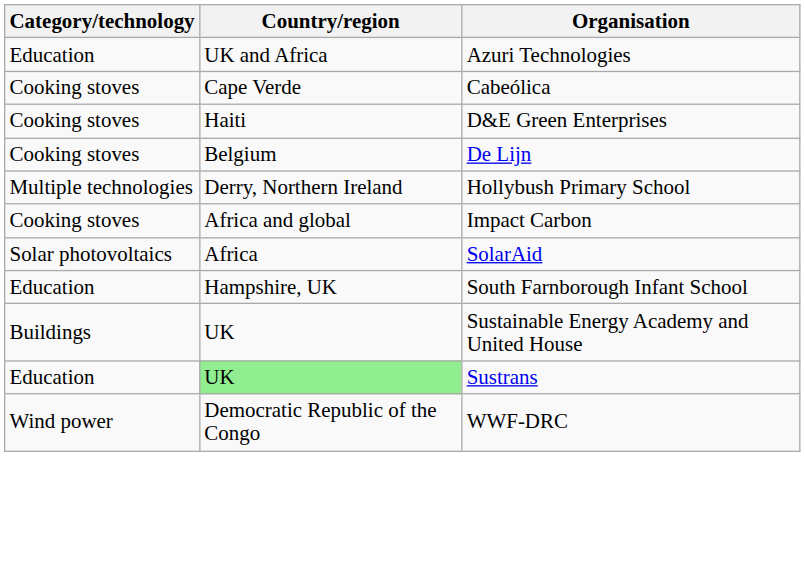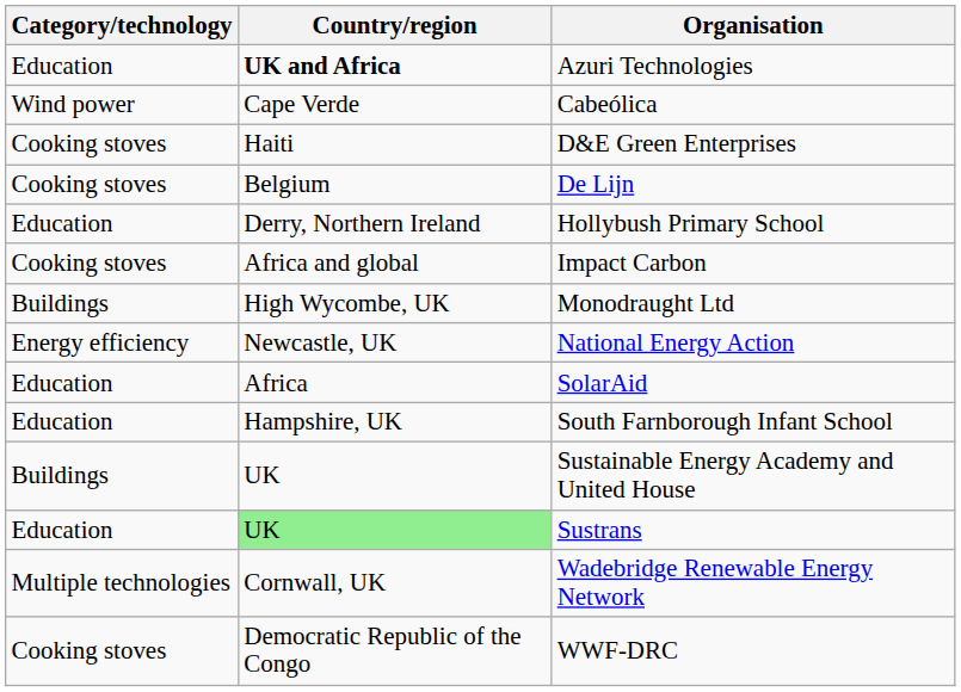Azuri Technologies | Country/region: normal -> bold
Cabeólica | Category/technology: Cooking stoves -> Wind power
Hollybush Primary School | Category/technology: Multiple technologies -> Education
+ row: Buildings | High Wycombe, UK | Monodraught Ltd
+ row: Energy efficiency | Newcastle, UK | National Energy Action
SolarAid | Category/technology: Solar photovoltaics -> Education
+ row: Multiple technologies | Cornwall, UK | Wadebridge Renewable Energy Network
WWF-DRC | Category/technology: Wind power -> Cooking stoves
